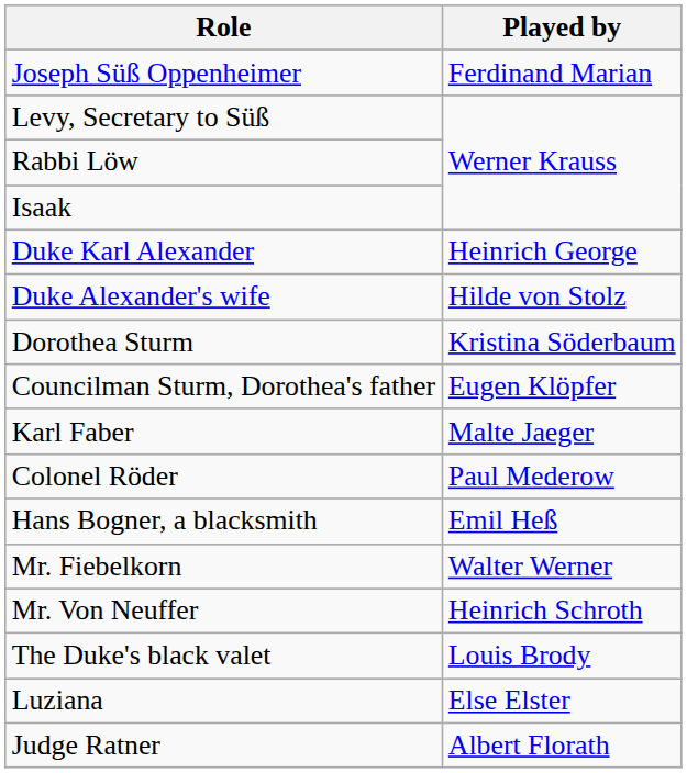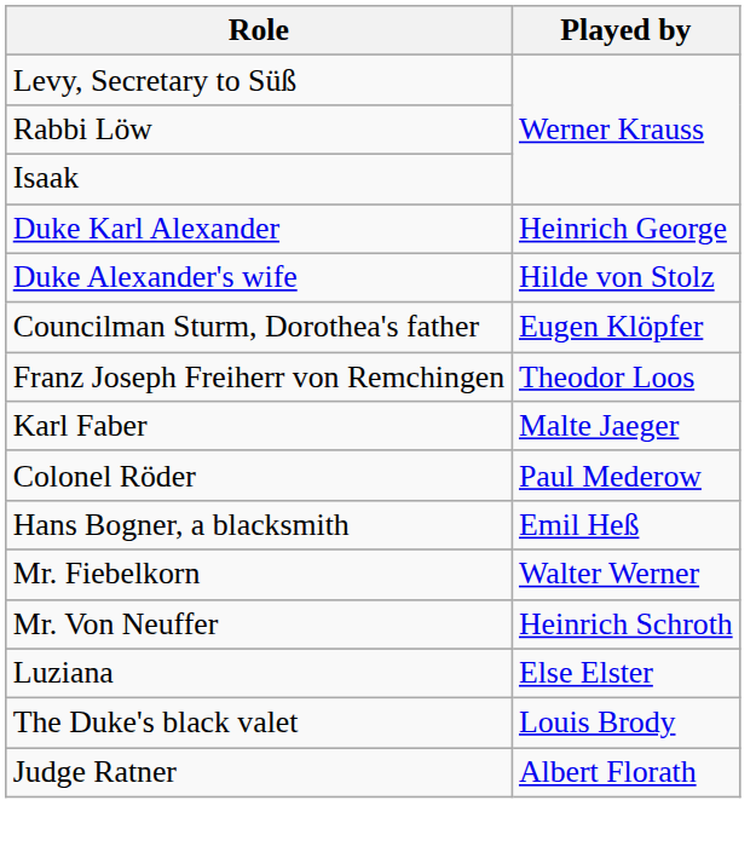- row: Joseph Süß Oppenheimer | Ferdinand Marian
- row: Dorothea Sturm | Kristina Söderbaum
+ row: Franz Joseph Freiherr von Remchingen | Theodor Loos
rows swapped: Luziana <-> The Duke's black valet
